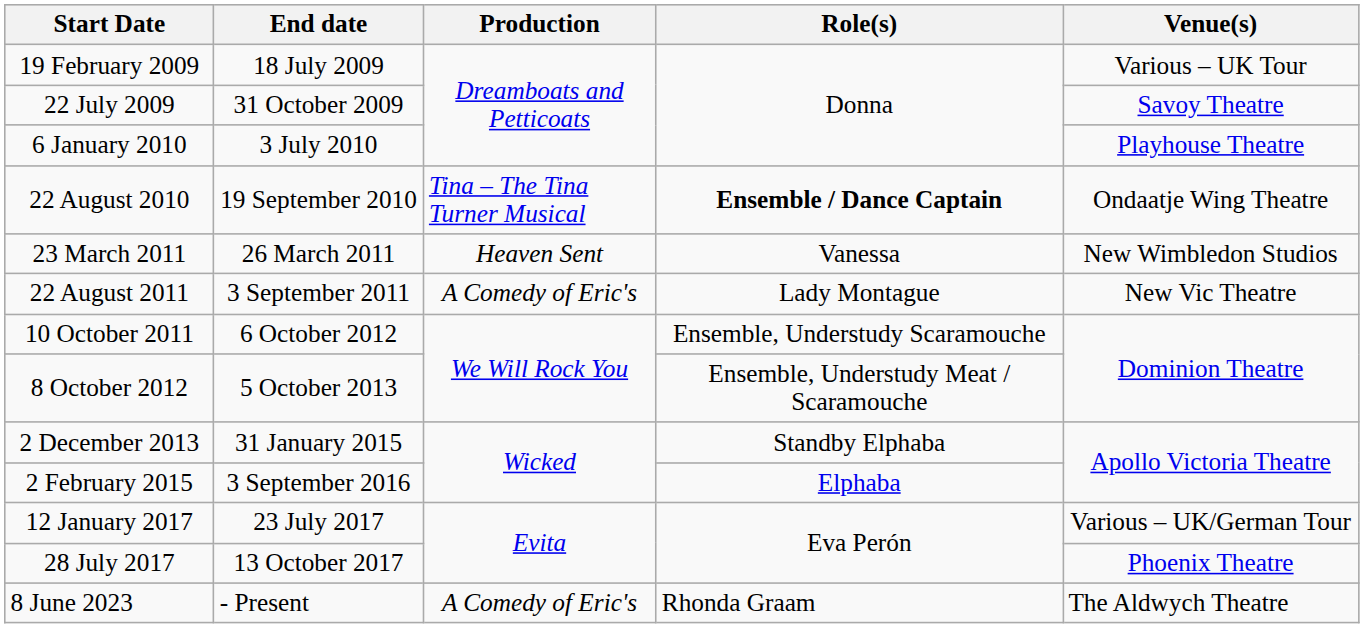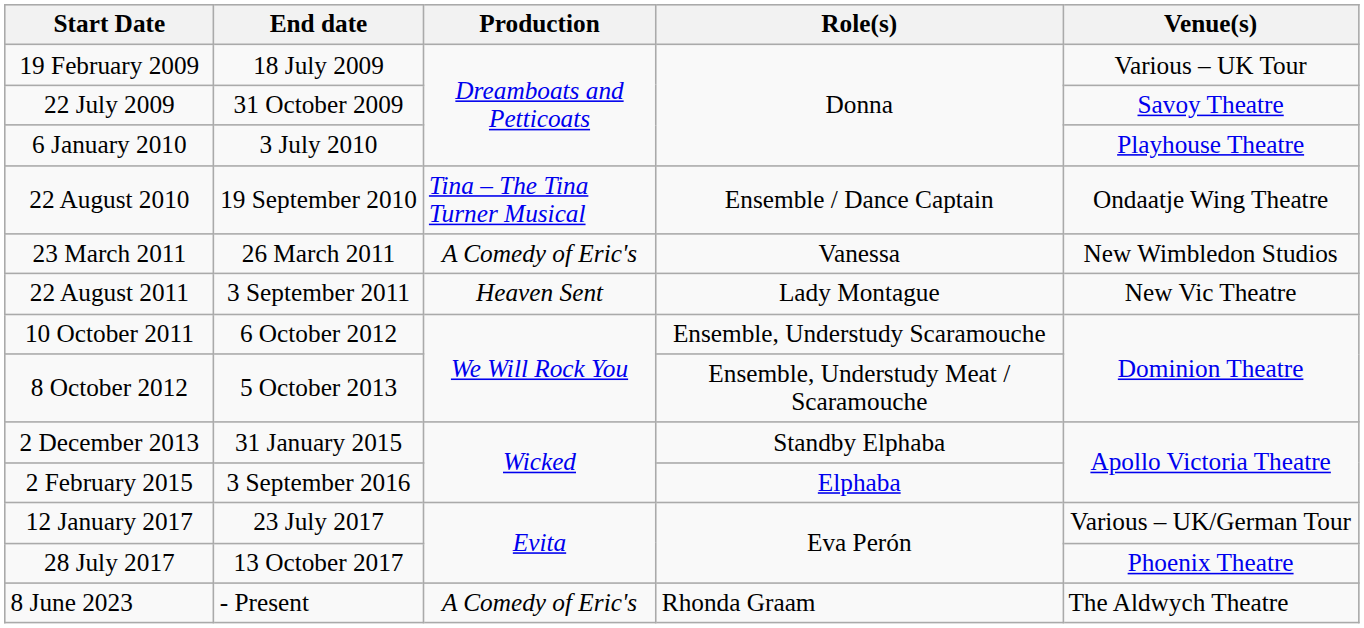22 August 2010 | Role(s): bold -> normal
23 March 2011 | Production: Heaven Sent -> A Comedy of Eric's
22 August 2011 | Production: A Comedy of Eric's -> Heaven Sent
